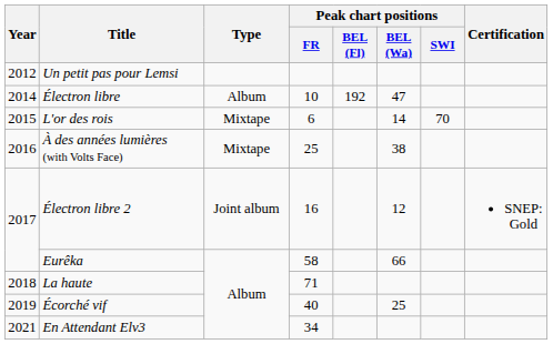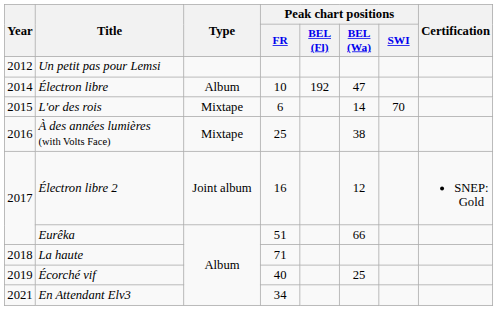Eurêka | Peak chart positions / FR: 58 -> 51
